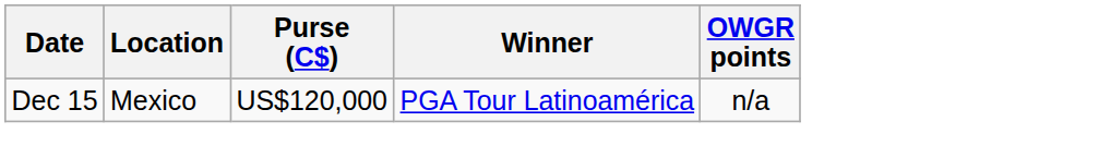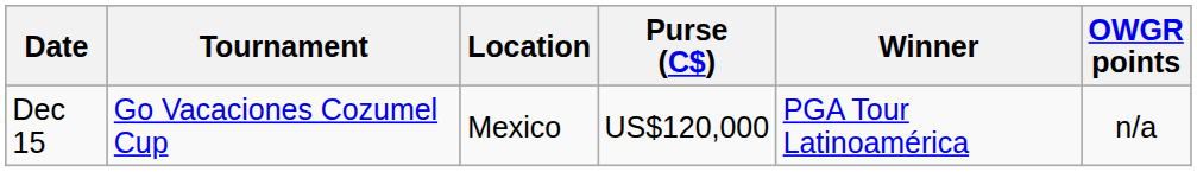+ column: Tournament | Go Vacaciones Cozumel Cup
